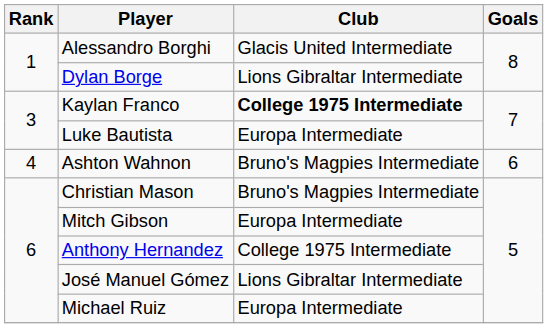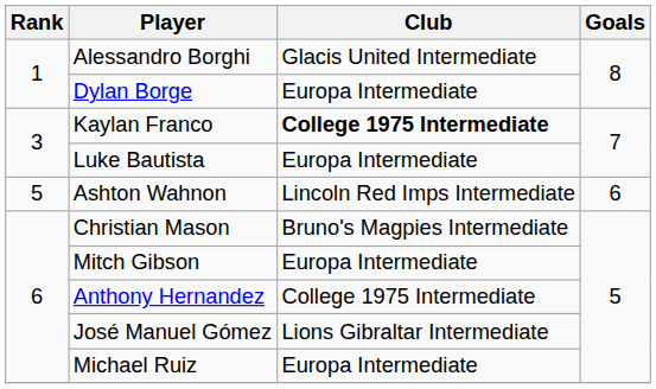Dylan Borge | Club: Lions Gibraltar Intermediate -> Europa Intermediate
Ashton Wahnon | Rank: 4 -> 5
Ashton Wahnon | Club: Bruno's Magpies Intermediate -> Lincoln Red Imps Intermediate
